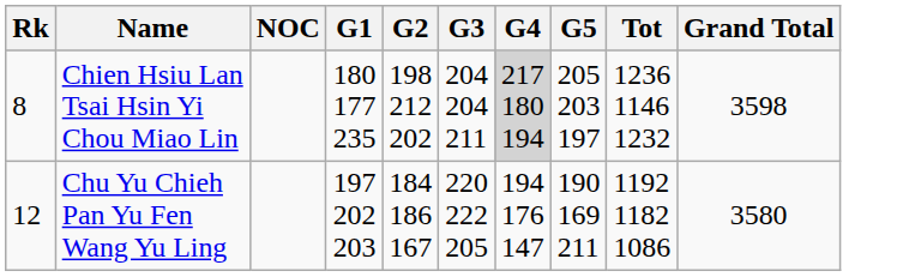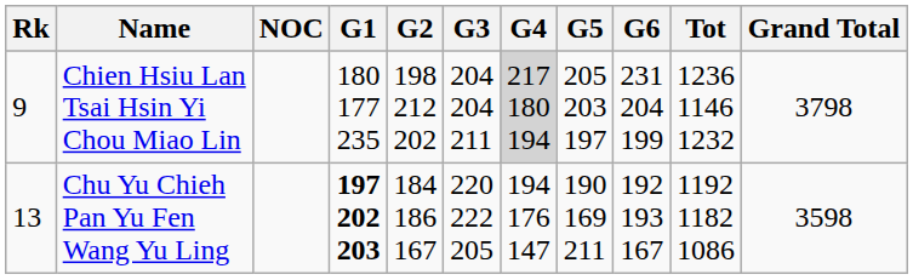+ column: G6 | 231 204 199 | 192 193 167
Chien Hsiu Lan Tsai Hsin Yi Chou Miao Lin | Rk: 8 -> 9
Chien Hsiu Lan Tsai Hsin Yi Chou Miao Lin | Grand Total: 3598 -> 3798
Chu Yu Chieh Pan Yu Fen Wang Yu Ling | Rk: 12 -> 13
Chu Yu Chieh Pan Yu Fen Wang Yu Ling | G1: normal -> bold
Chu Yu Chieh Pan Yu Fen Wang Yu Ling | Grand Total: 3580 -> 3598
